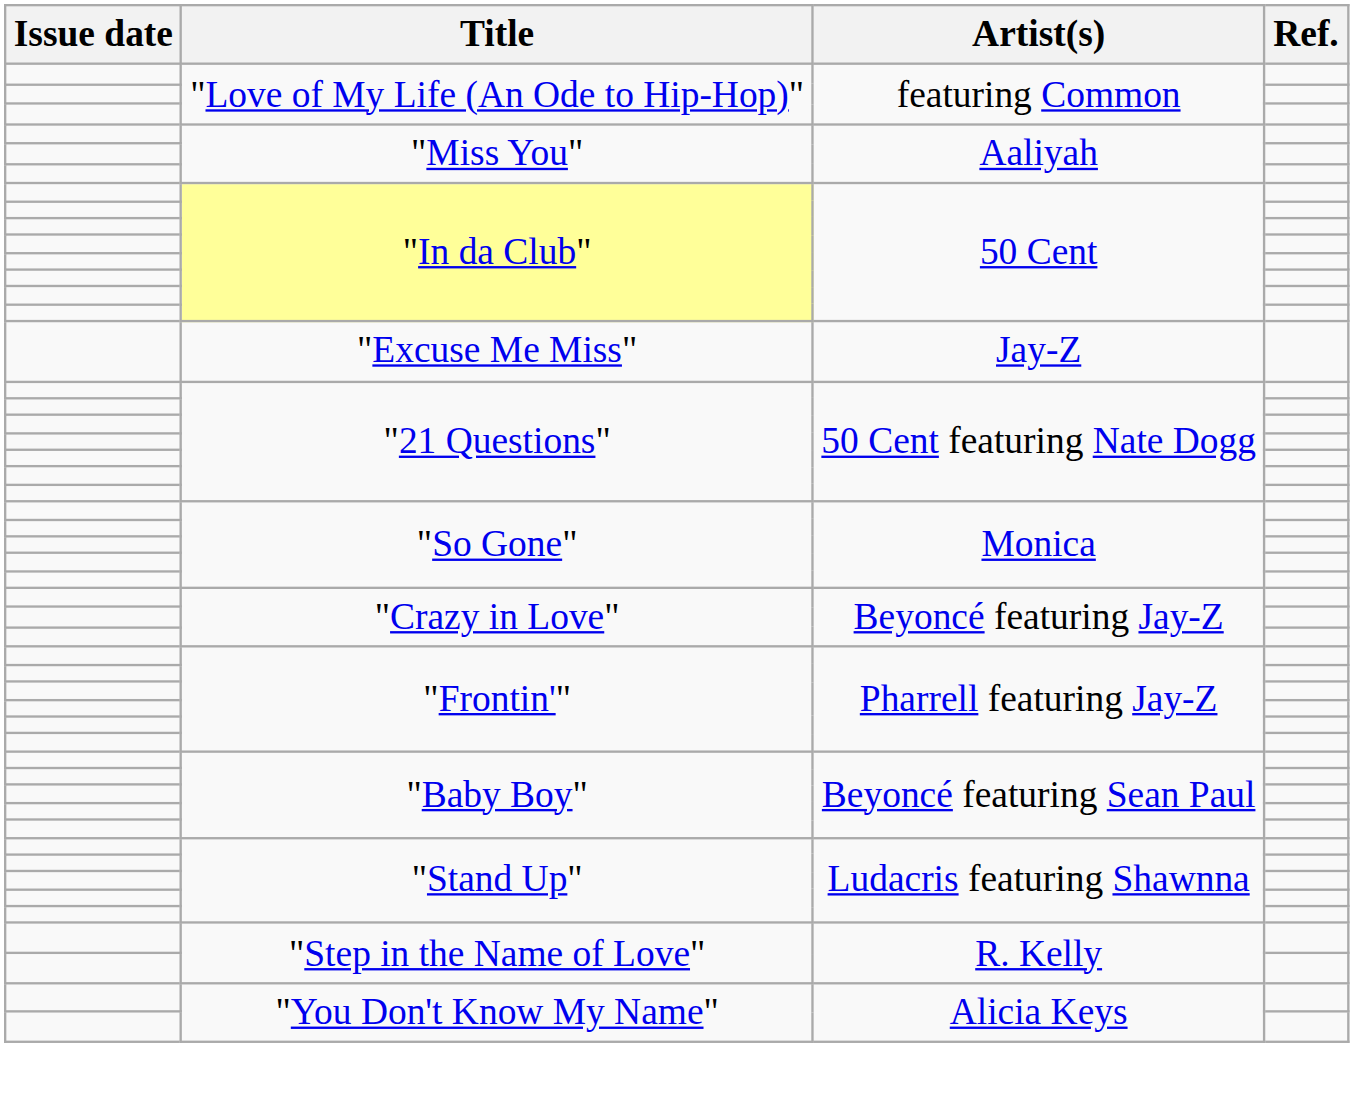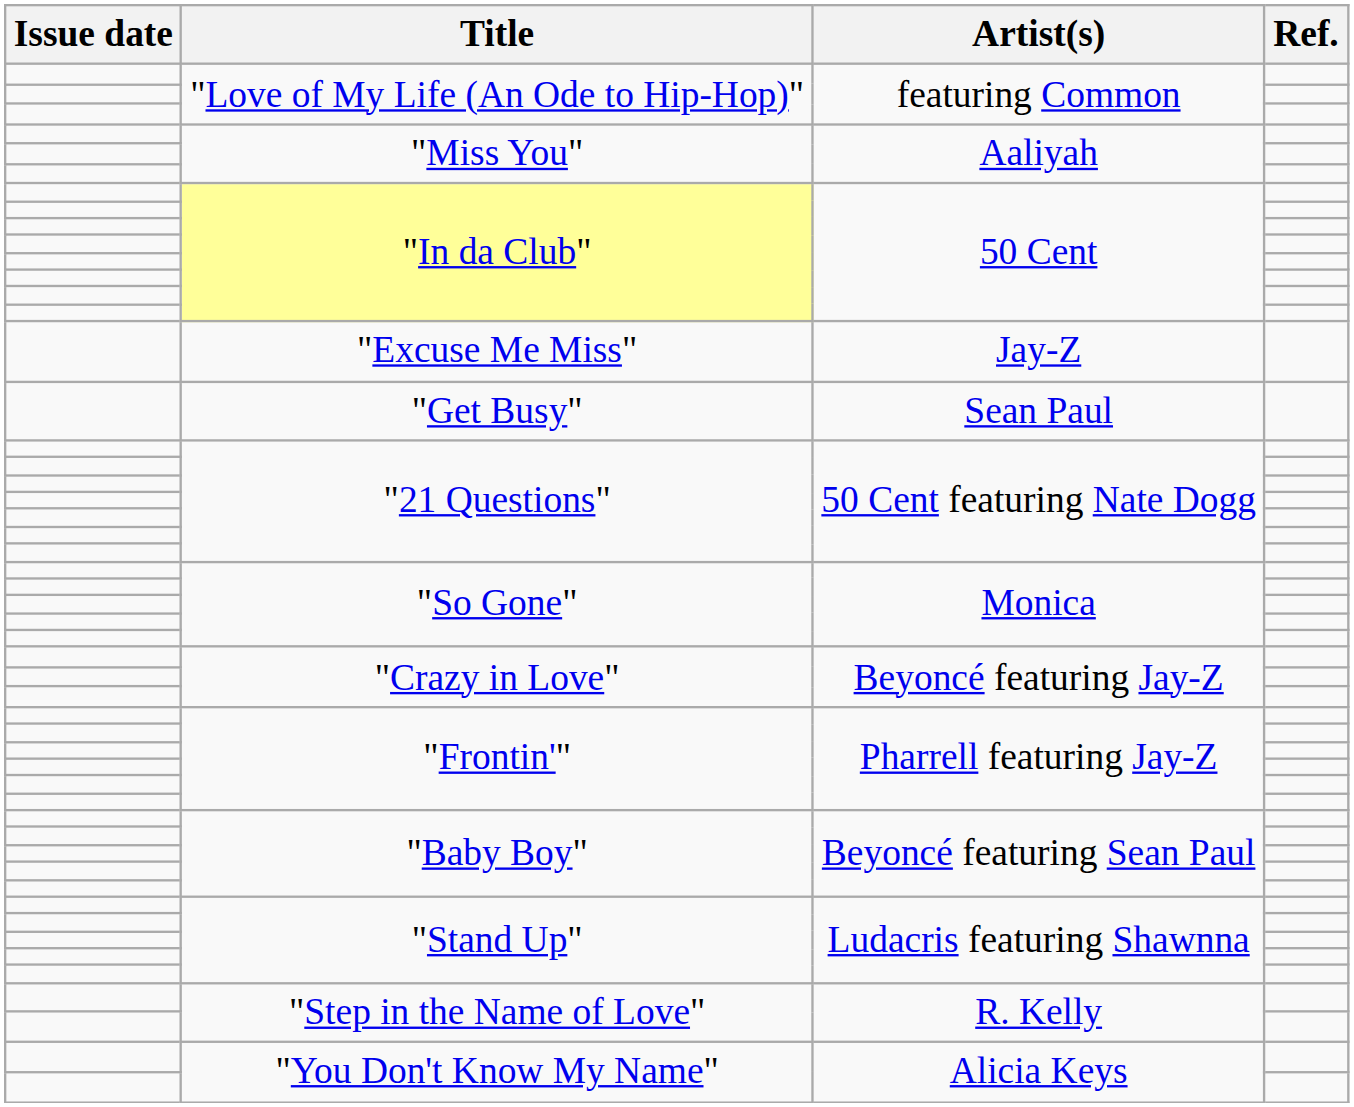+ row: "Get Busy" | Sean Paul
